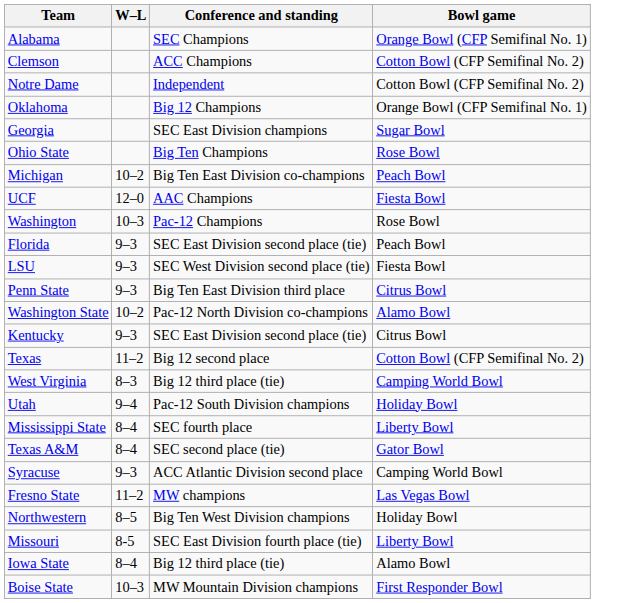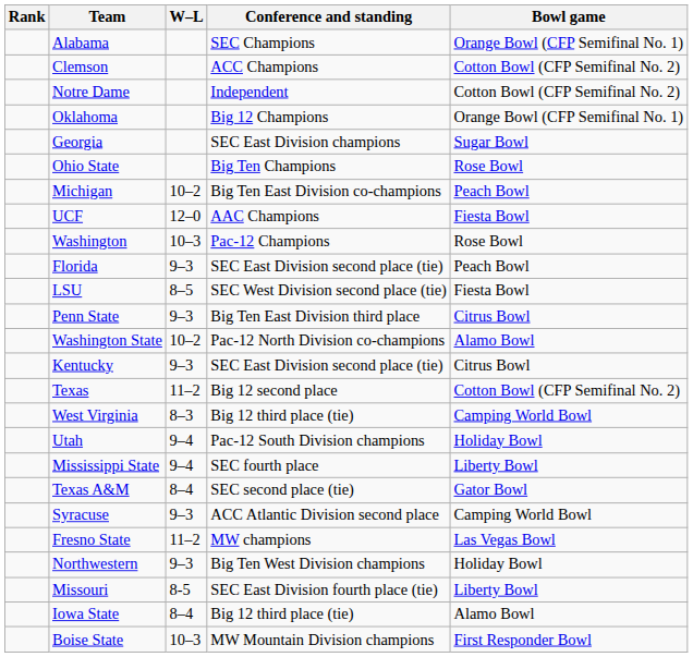+ column: Rank
LSU | W–L: 9–3 -> 8–5
Mississippi State | W–L: 8–4 -> 9–4
Northwestern | W–L: 8–5 -> 9–3
